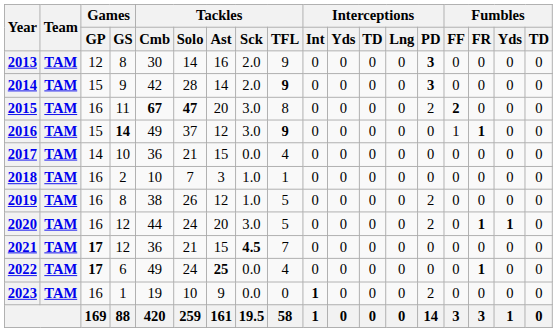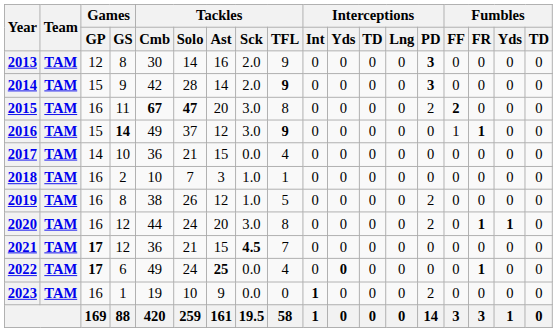2020 | Tackles / TFL: 5 -> 8
2022 | Interceptions / Yds: normal -> bold
